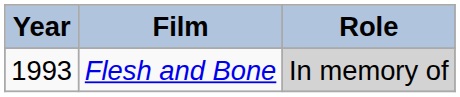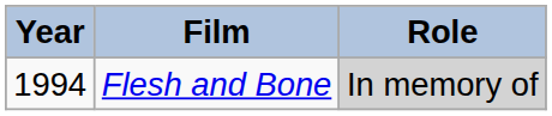Flesh and Bone | Year: 1993 -> 1994
